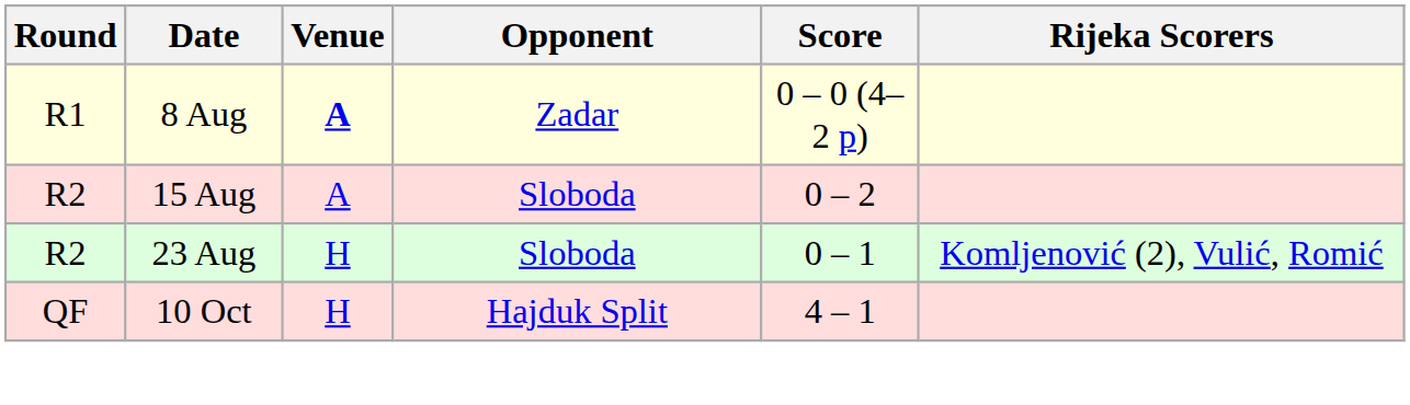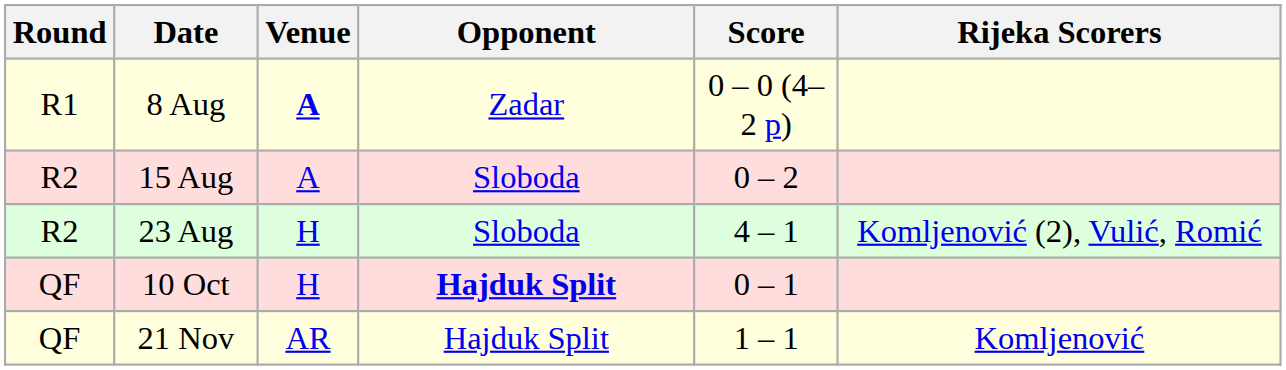23 Aug | Score: 0 – 1 -> 4 – 1
10 Oct | Opponent: normal -> bold
10 Oct | Score: 4 – 1 -> 0 – 1
+ row: QF | 21 Nov | AR | Hajduk Split | 1 – 1 | Komljenović
